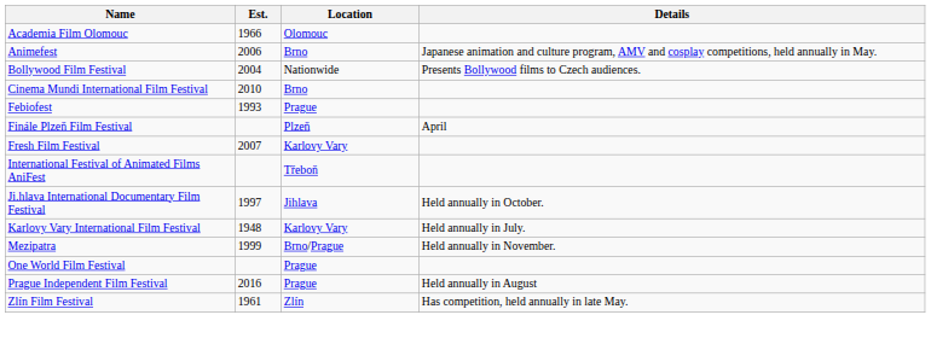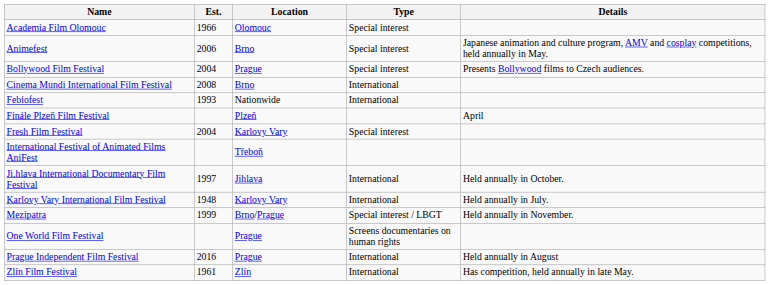+ column: Type | Special interest | Special interest | Special interest | International | International | Special interest | International | International | Special interest / LBGT | Screens documentaries on human rights | International | International
Bollywood Film Festival | Location: Nationwide -> Prague
Cinema Mundi International Film Festival | Est.: 2010 -> 2008
Febiofest | Location: Prague -> Nationwide
Fresh Film Festival | Est.: 2007 -> 2004
